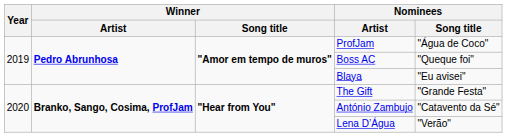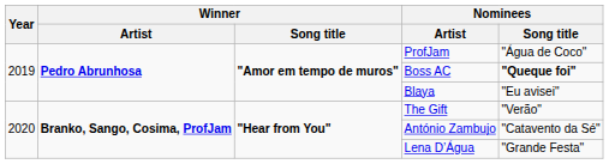Boss AC | Nominees / Song title: normal -> bold
The Gift | Nominees / Song title: "Grande Festa" -> "Verão"
Lena D’Água | Nominees / Song title: "Verão" -> "Grande Festa"
